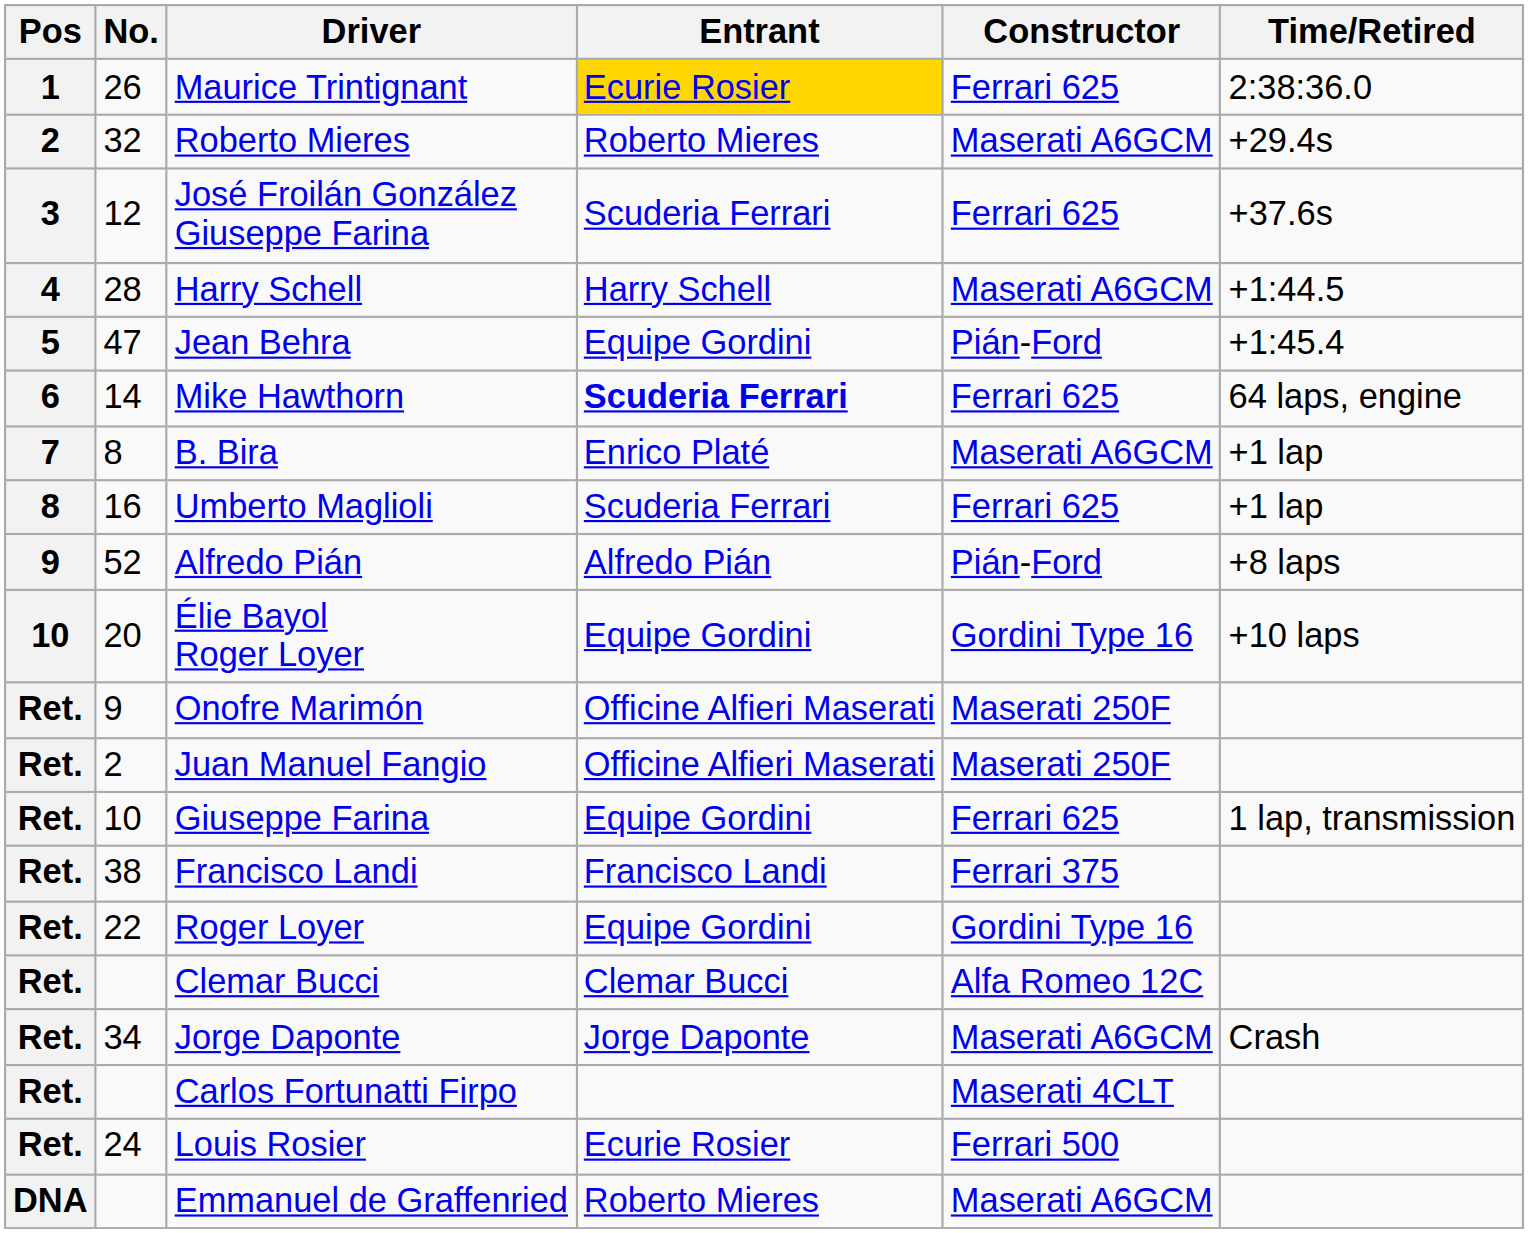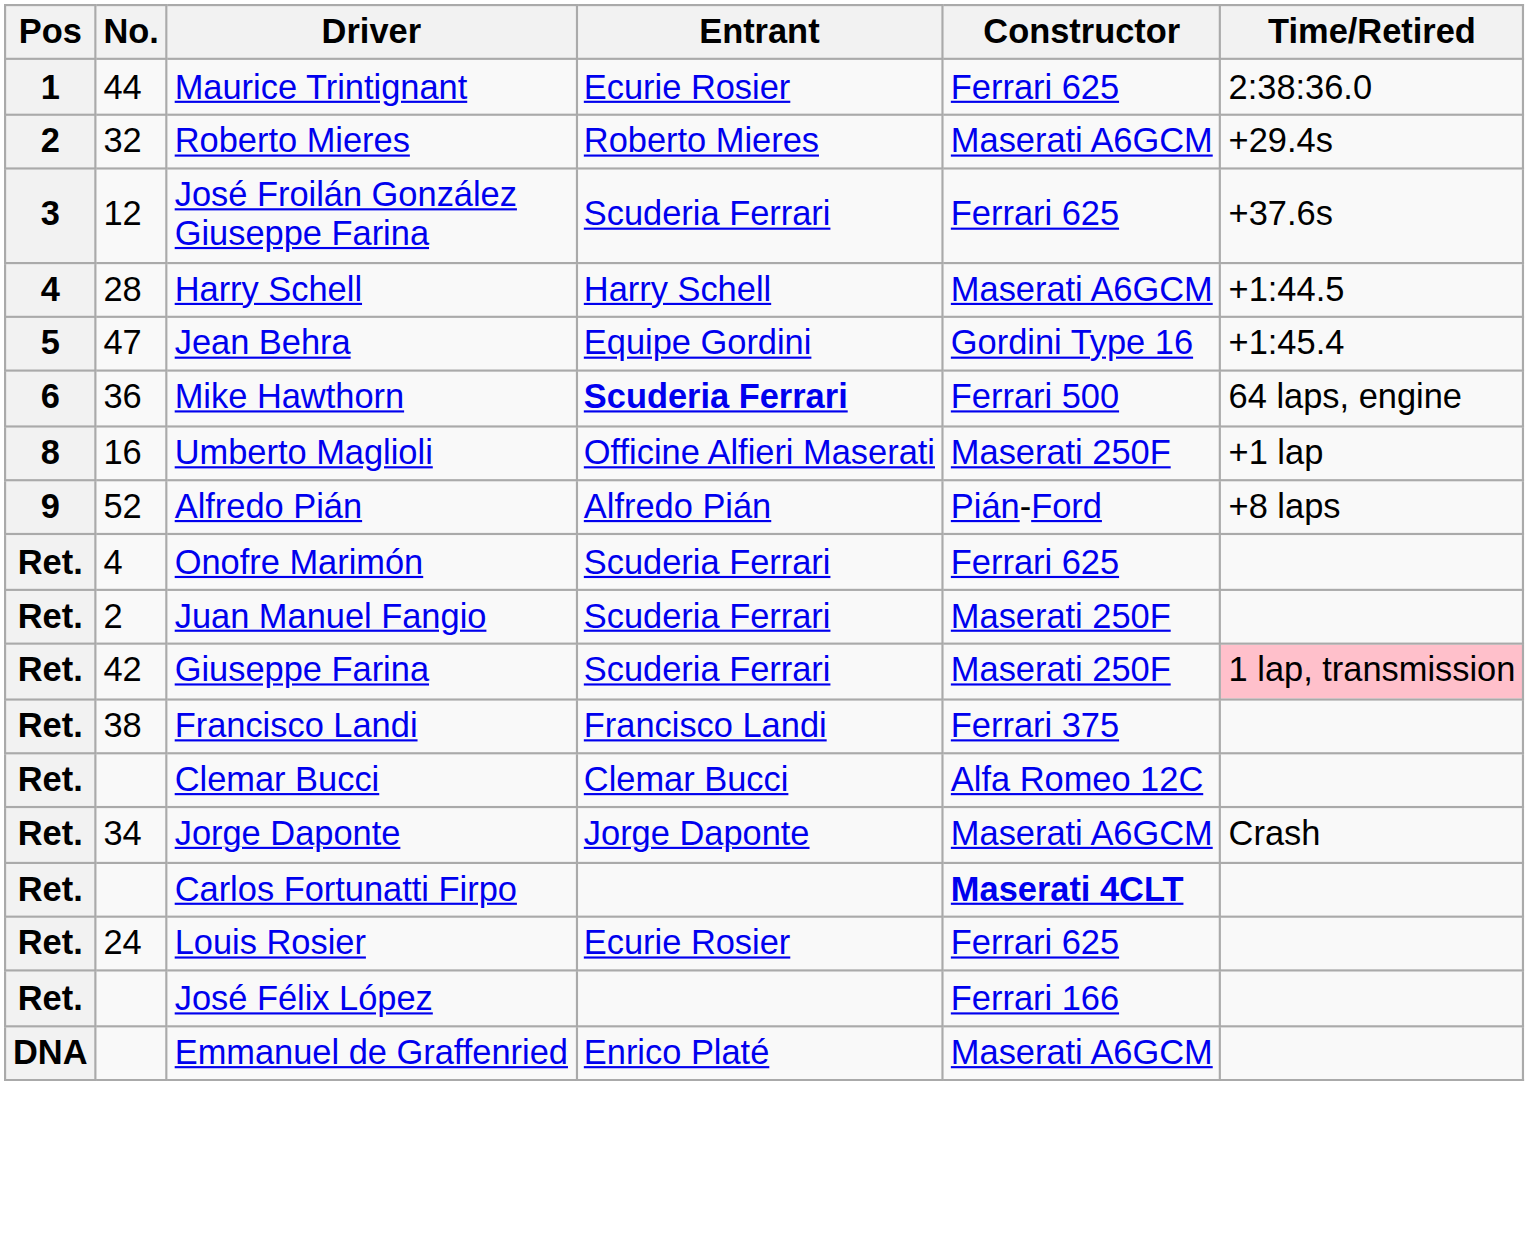Maurice Trintignant | No.: 26 -> 44
Maurice Trintignant | Entrant: gold background -> no background
Jean Behra | Constructor: Pián-Ford -> Gordini Type 16
Mike Hawthorn | No.: 14 -> 36
Mike Hawthorn | Constructor: Ferrari 625 -> Ferrari 500
- row: 7 | 8 | B. Bira | Enrico Platé | Maserati A6GCM | +1 lap
Umberto Maglioli | Entrant: Scuderia Ferrari -> Officine Alfieri Maserati
Umberto Maglioli | Constructor: Ferrari 625 -> Maserati 250F
- row: 10 | 20 | Élie Bayol Roger Loyer | Equipe Gordini | Gordini Type 16 | +10 laps
Onofre Marimón | No.: 9 -> 4
Onofre Marimón | Entrant: Officine Alfieri Maserati -> Scuderia Ferrari
Onofre Marimón | Constructor: Maserati 250F -> Ferrari 625
Juan Manuel Fangio | Entrant: Officine Alfieri Maserati -> Scuderia Ferrari
Giuseppe Farina | No.: 10 -> 42
Giuseppe Farina | Entrant: Equipe Gordini -> Scuderia Ferrari
Giuseppe Farina | Constructor: Ferrari 625 -> Maserati 250F
Giuseppe Farina | Time/Retired: no background -> pink background
- row: Ret. | 22 | Roger Loyer | Equipe Gordini | Gordini Type 16
Carlos Fortunatti Firpo | Constructor: normal -> bold
Louis Rosier | Constructor: Ferrari 500 -> Ferrari 625
+ row: Ret. | José Félix López | Ferrari 166
Emmanuel de Graffenried | Entrant: Roberto Mieres -> Enrico Platé
